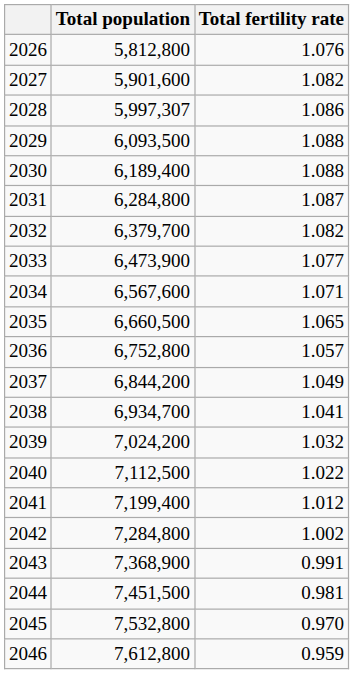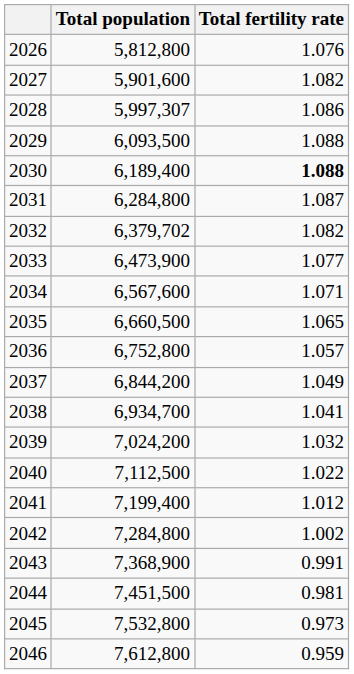2030 | Total fertility rate: normal -> bold
2032 | Total population: 6,379,700 -> 6,379,702
2045 | Total fertility rate: 0.970 -> 0.973
